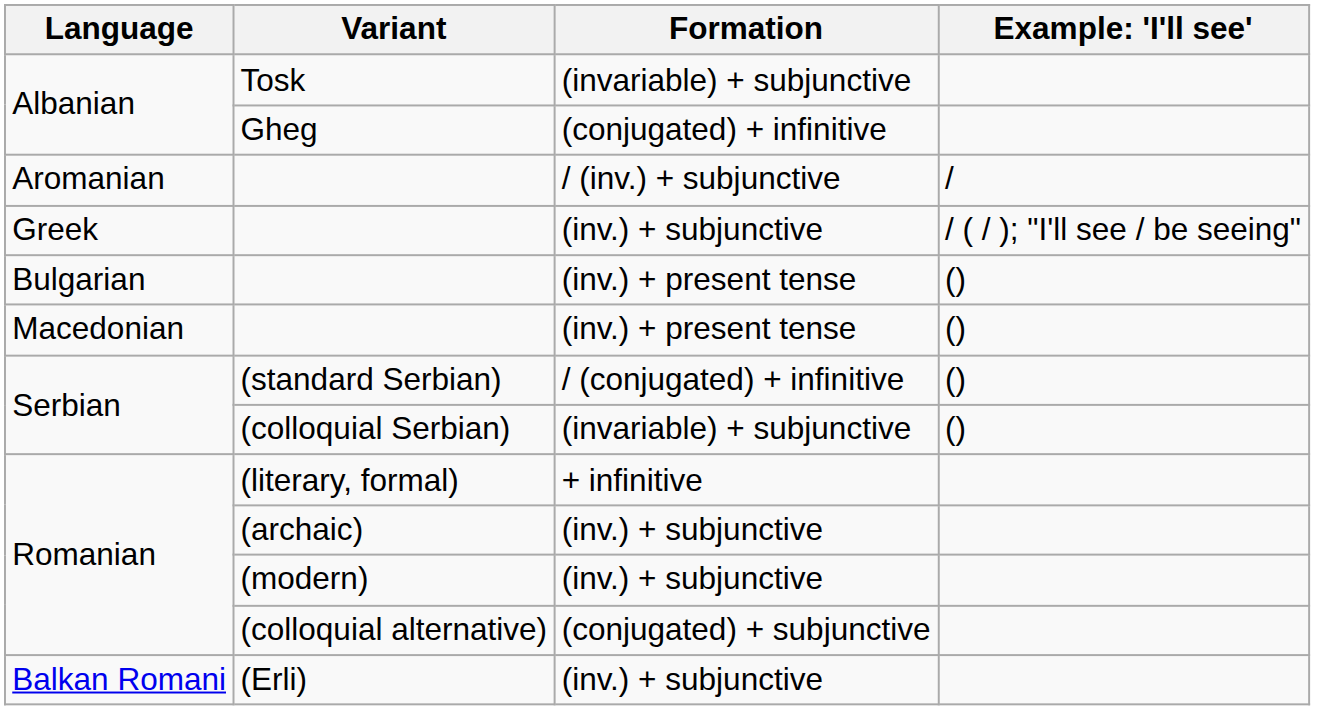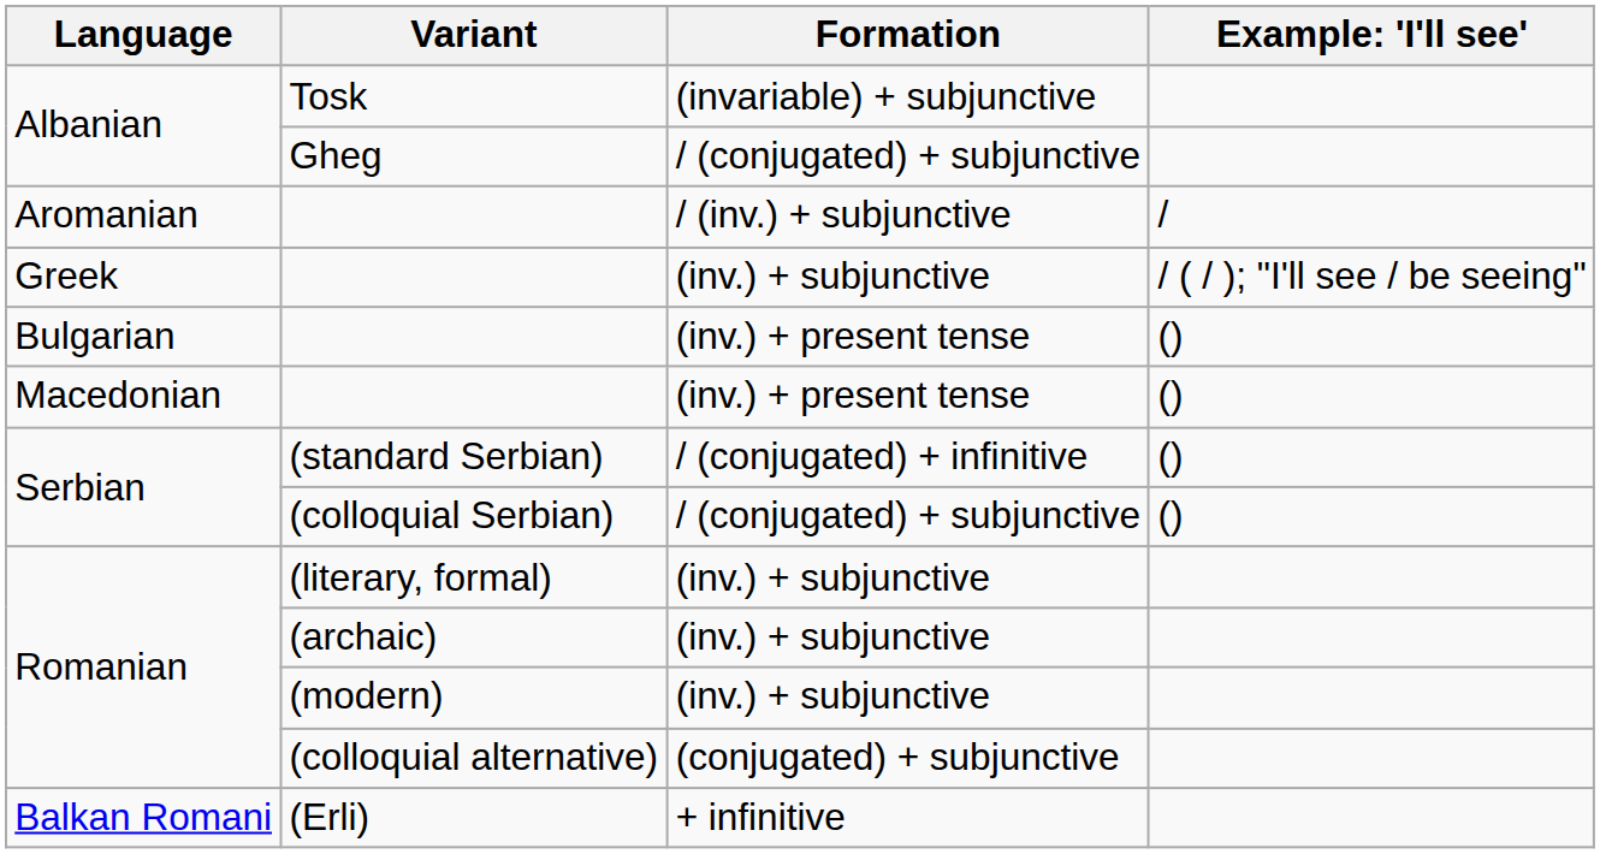Gheg | Formation: (conjugated) + infinitive -> / (conjugated) + subjunctive
(colloquial Serbian) | Formation: (invariable) + subjunctive -> / (conjugated) + subjunctive
(literary, formal) | Formation: + infinitive -> (inv.) + subjunctive
(Erli) | Formation: (inv.) + subjunctive -> + infinitive
